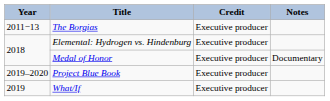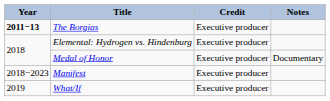The Borgias | Year: normal -> bold
+ row: 2018−2023 | Manifest | Executive producer
- row: 2019–2020 | Project Blue Book | Executive producer
